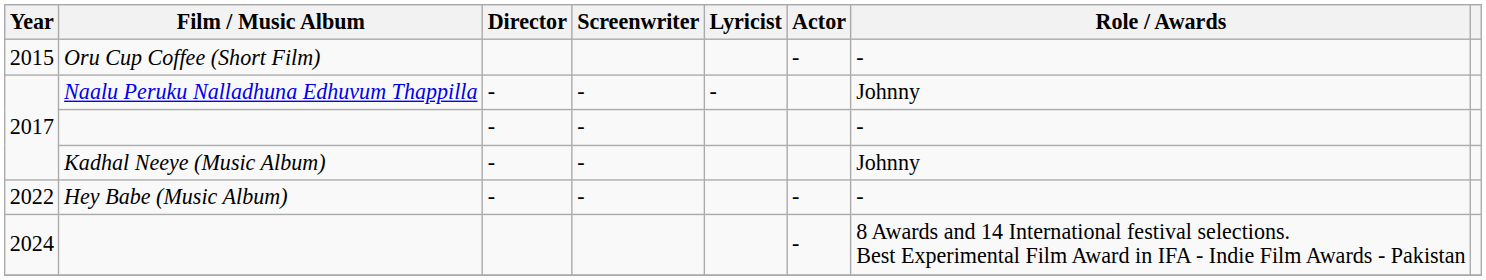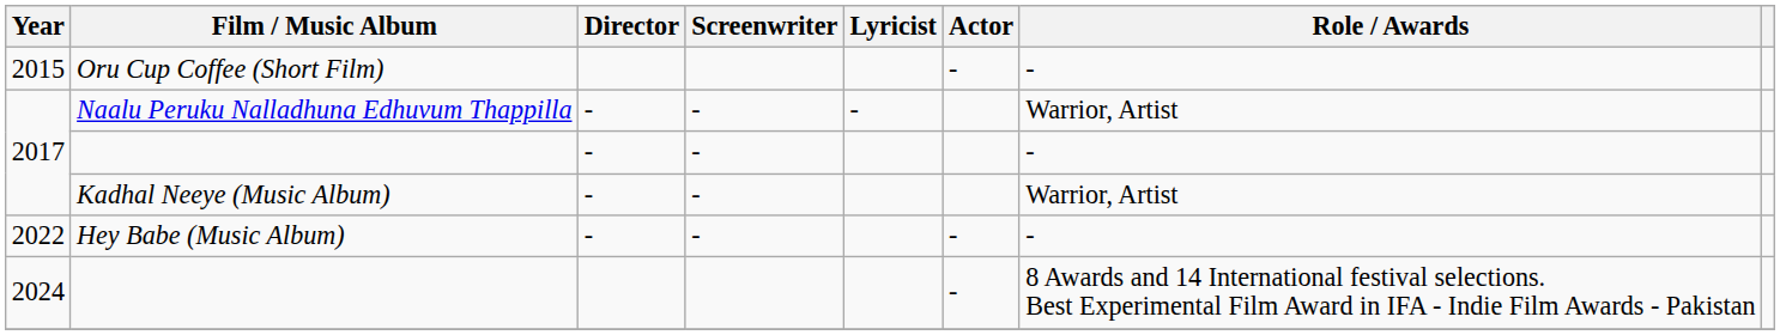Naalu Peruku Nalladhuna Edhuvum Thappilla | Role / Awards: Johnny -> Warrior, Artist
Kadhal Neeye (Music Album) | Role / Awards: Johnny -> Warrior, Artist
